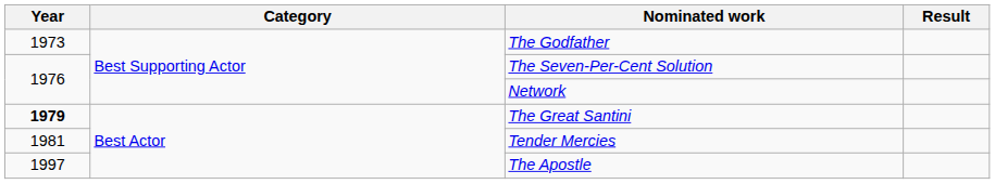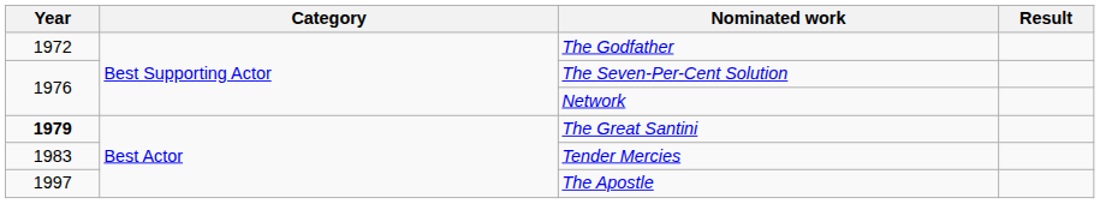The Godfather | Year: 1973 -> 1972
Tender Mercies | Year: 1981 -> 1983
